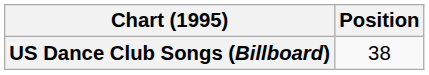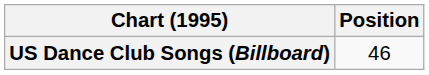US Dance Club Songs (Billboard) | Position: 38 -> 46
